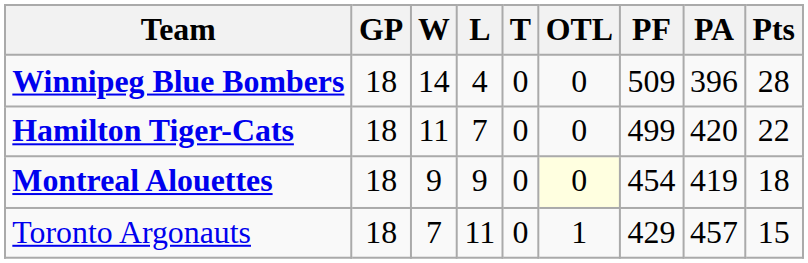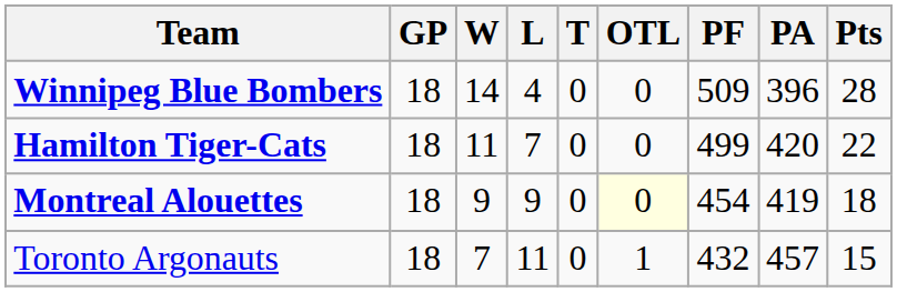Toronto Argonauts | PF: 429 -> 432
